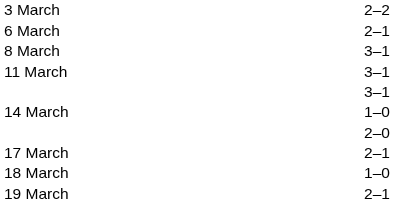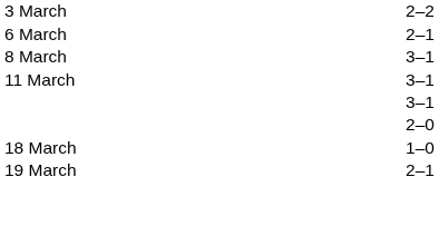- row: 14 March | 1–0
- row: 17 March | 2–1
